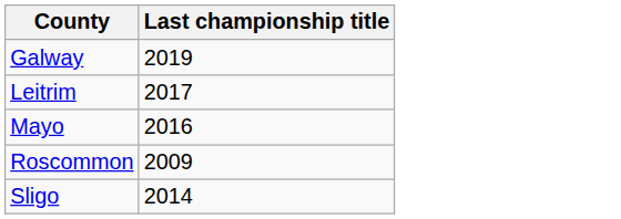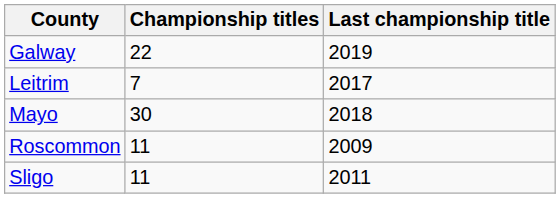+ column: Championship titles | 22 | 7 | 30 | 11 | 11
Mayo | Last championship title: 2016 -> 2018
Sligo | Last championship title: 2014 -> 2011
